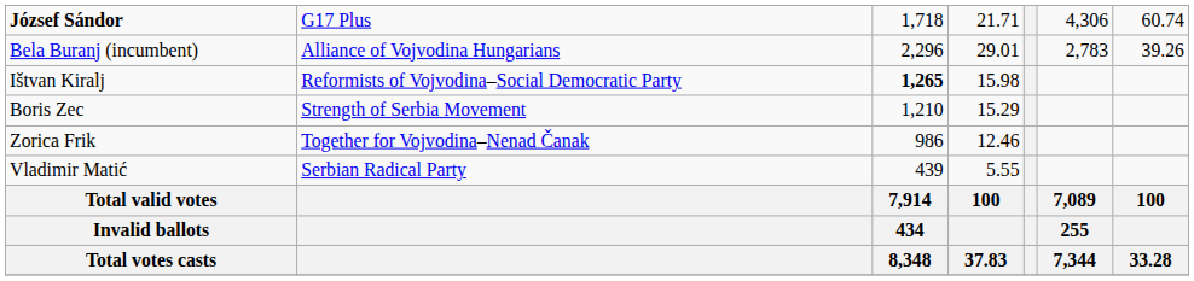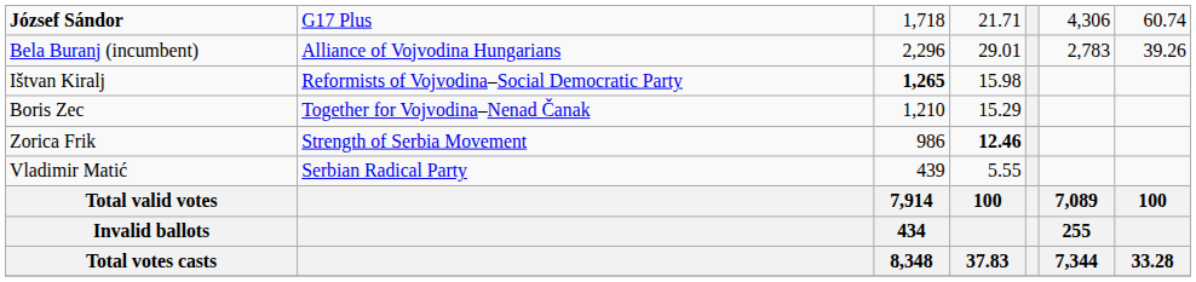Boris Zec | column 2: Strength of Serbia Movement -> Together for Vojvodina–Nenad Čanak
Zorica Frik | column 2: Together for Vojvodina–Nenad Čanak -> Strength of Serbia Movement
Zorica Frik | column 4: normal -> bold
